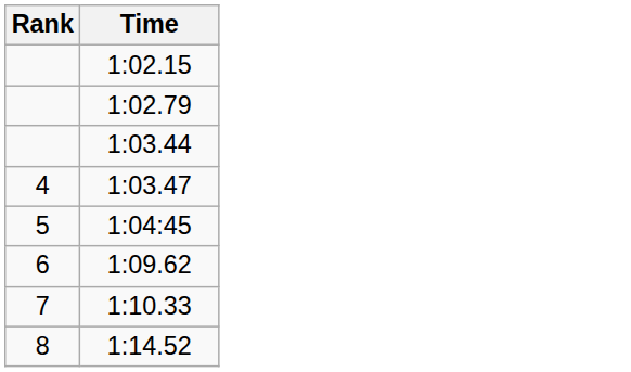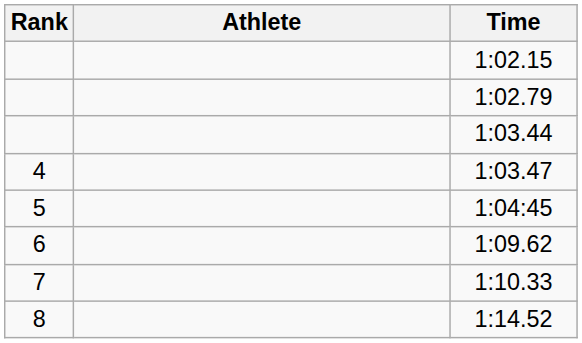+ column: Athlete
